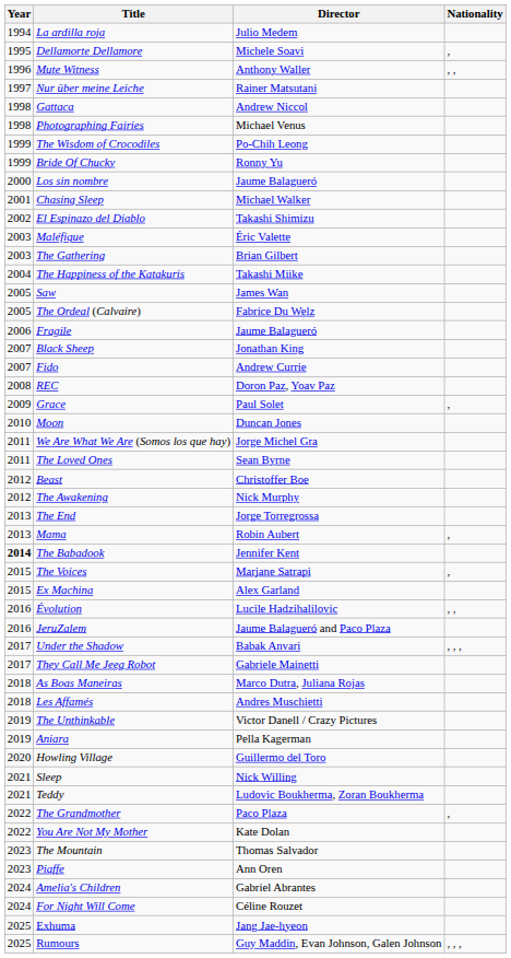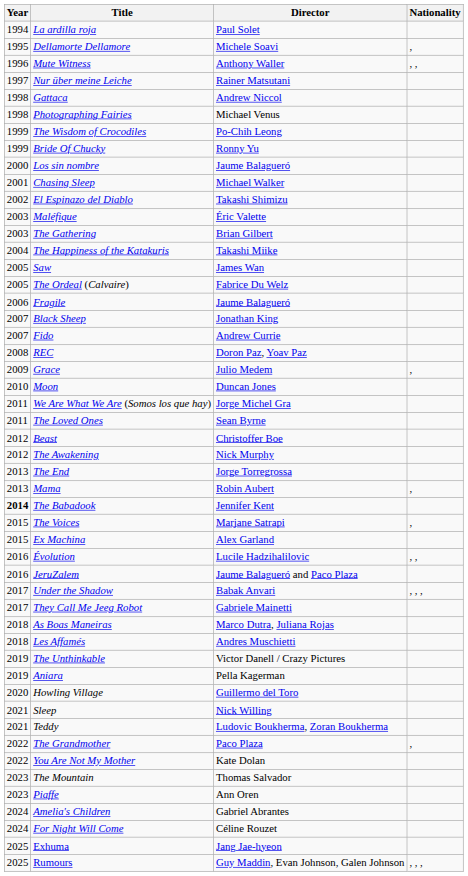La ardilla roja | Director: Julio Medem -> Paul Solet
Grace | Director: Paul Solet -> Julio Medem
